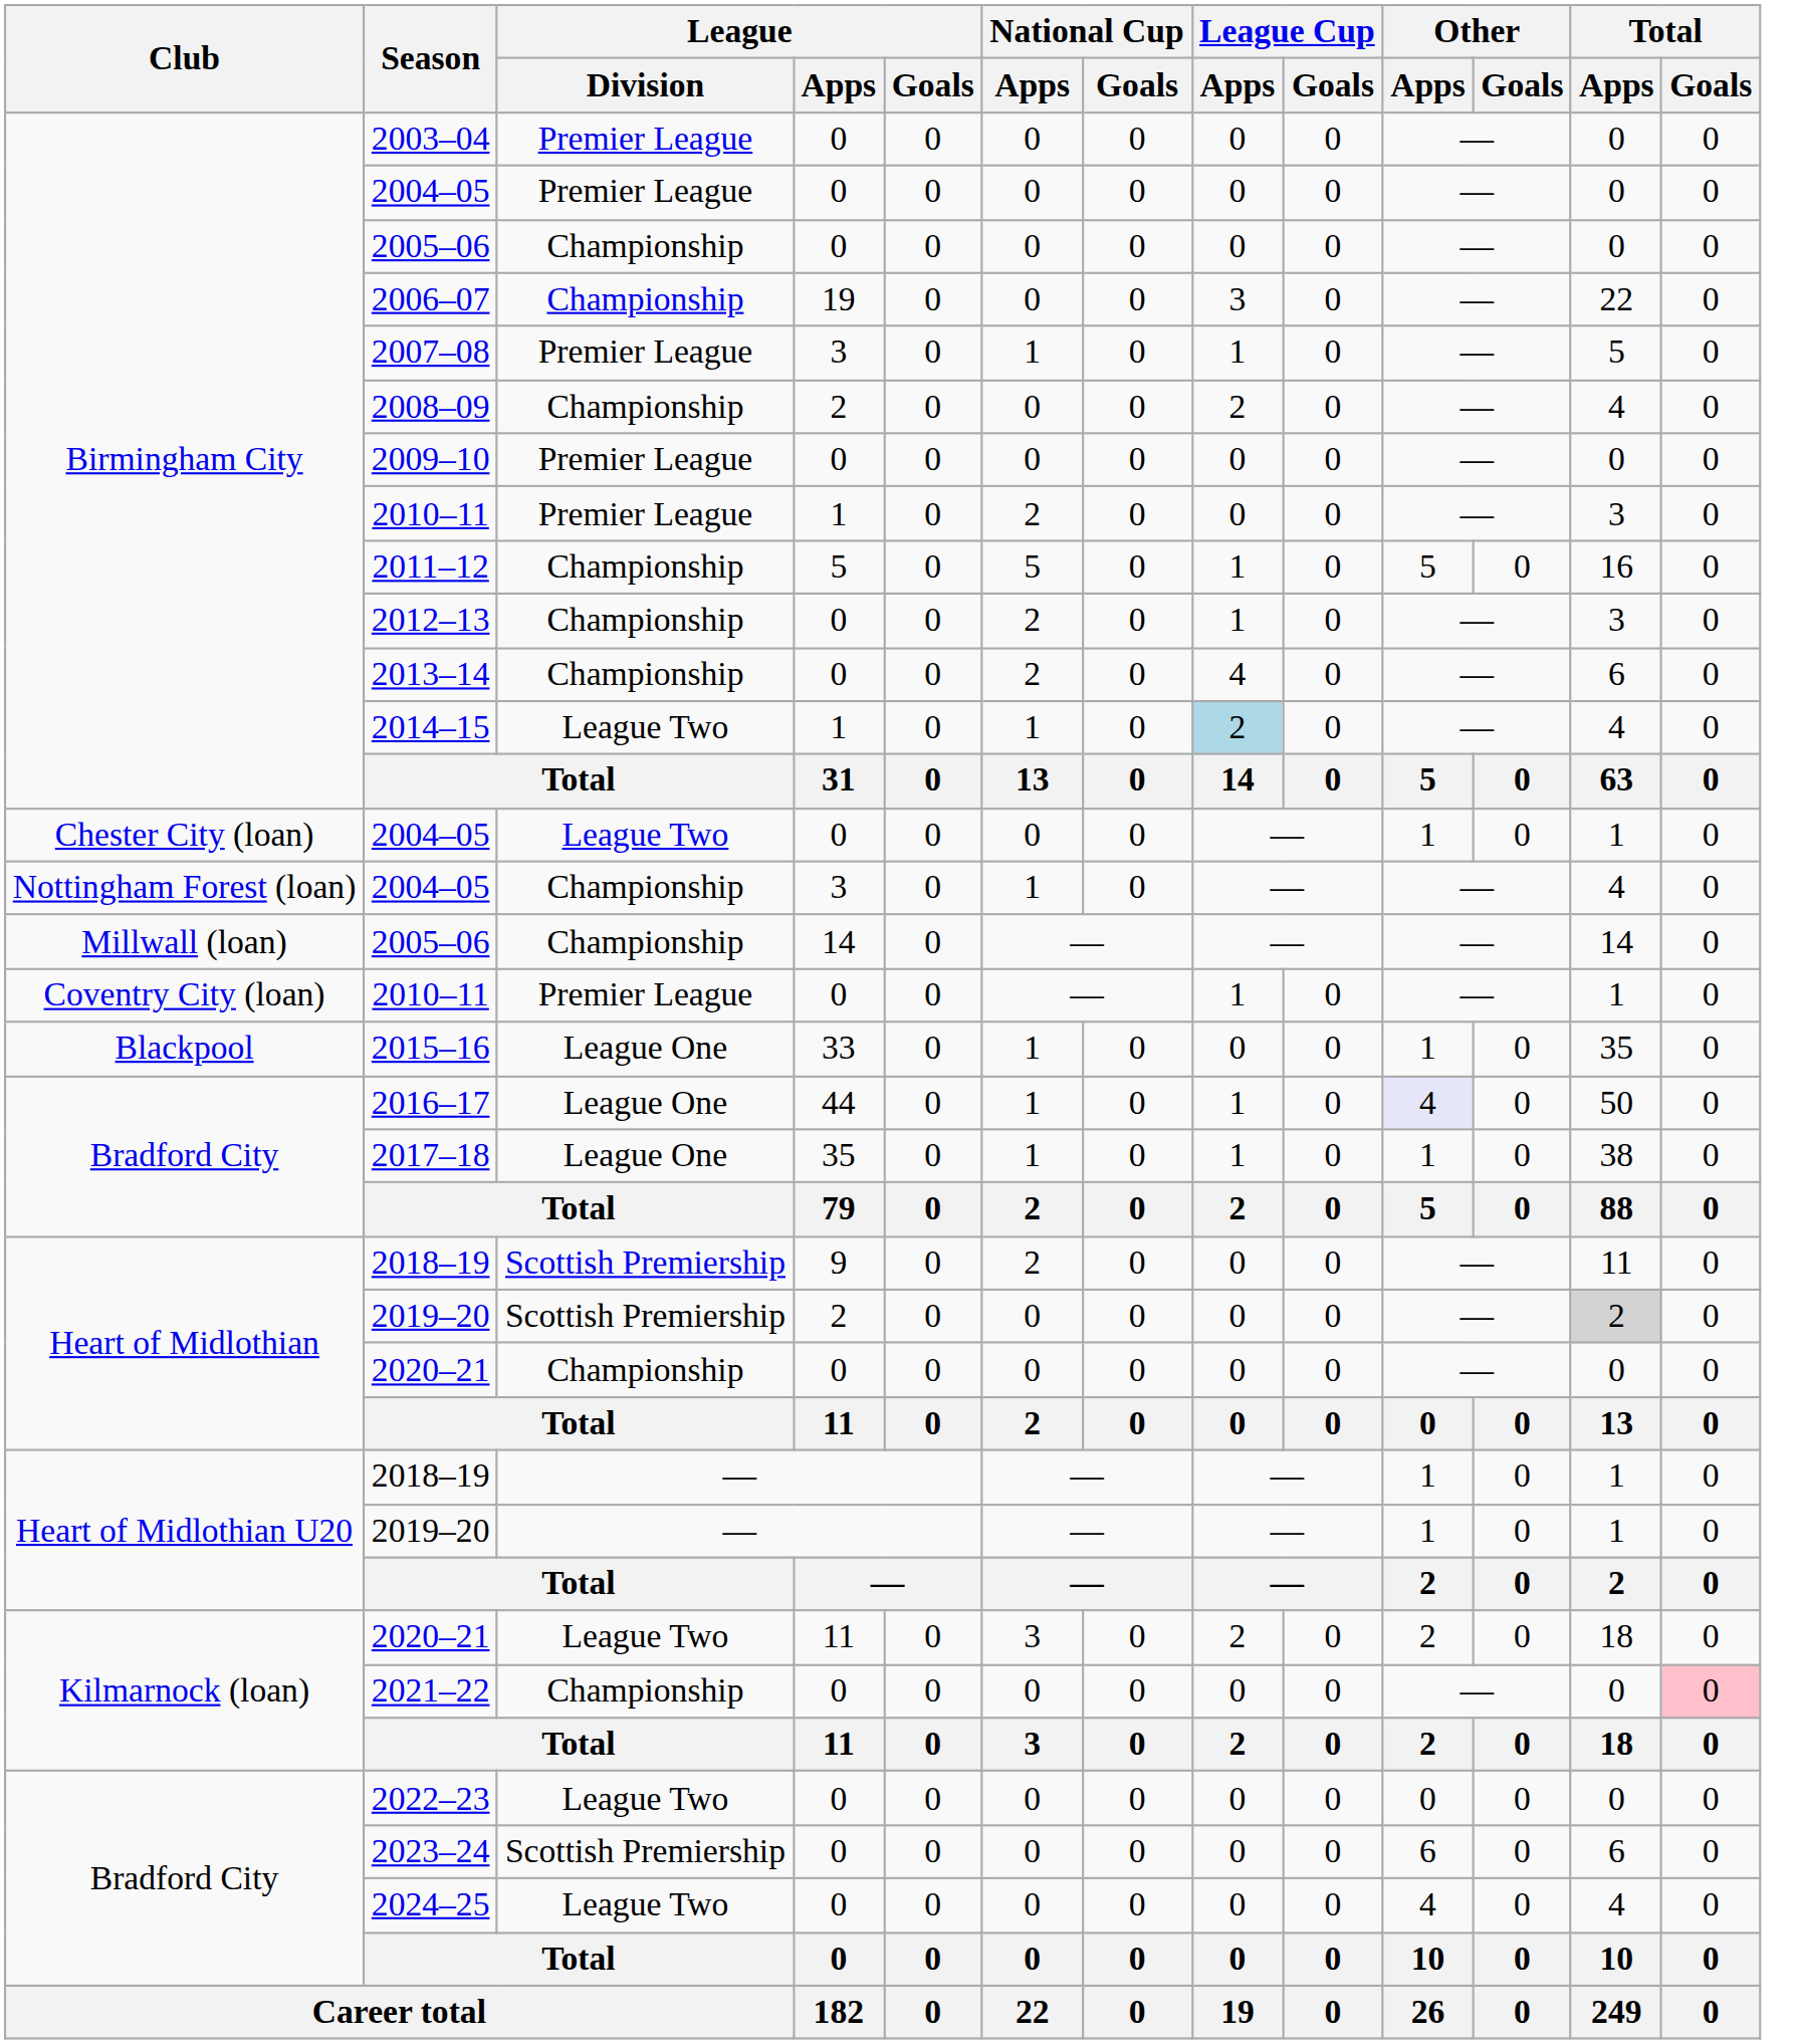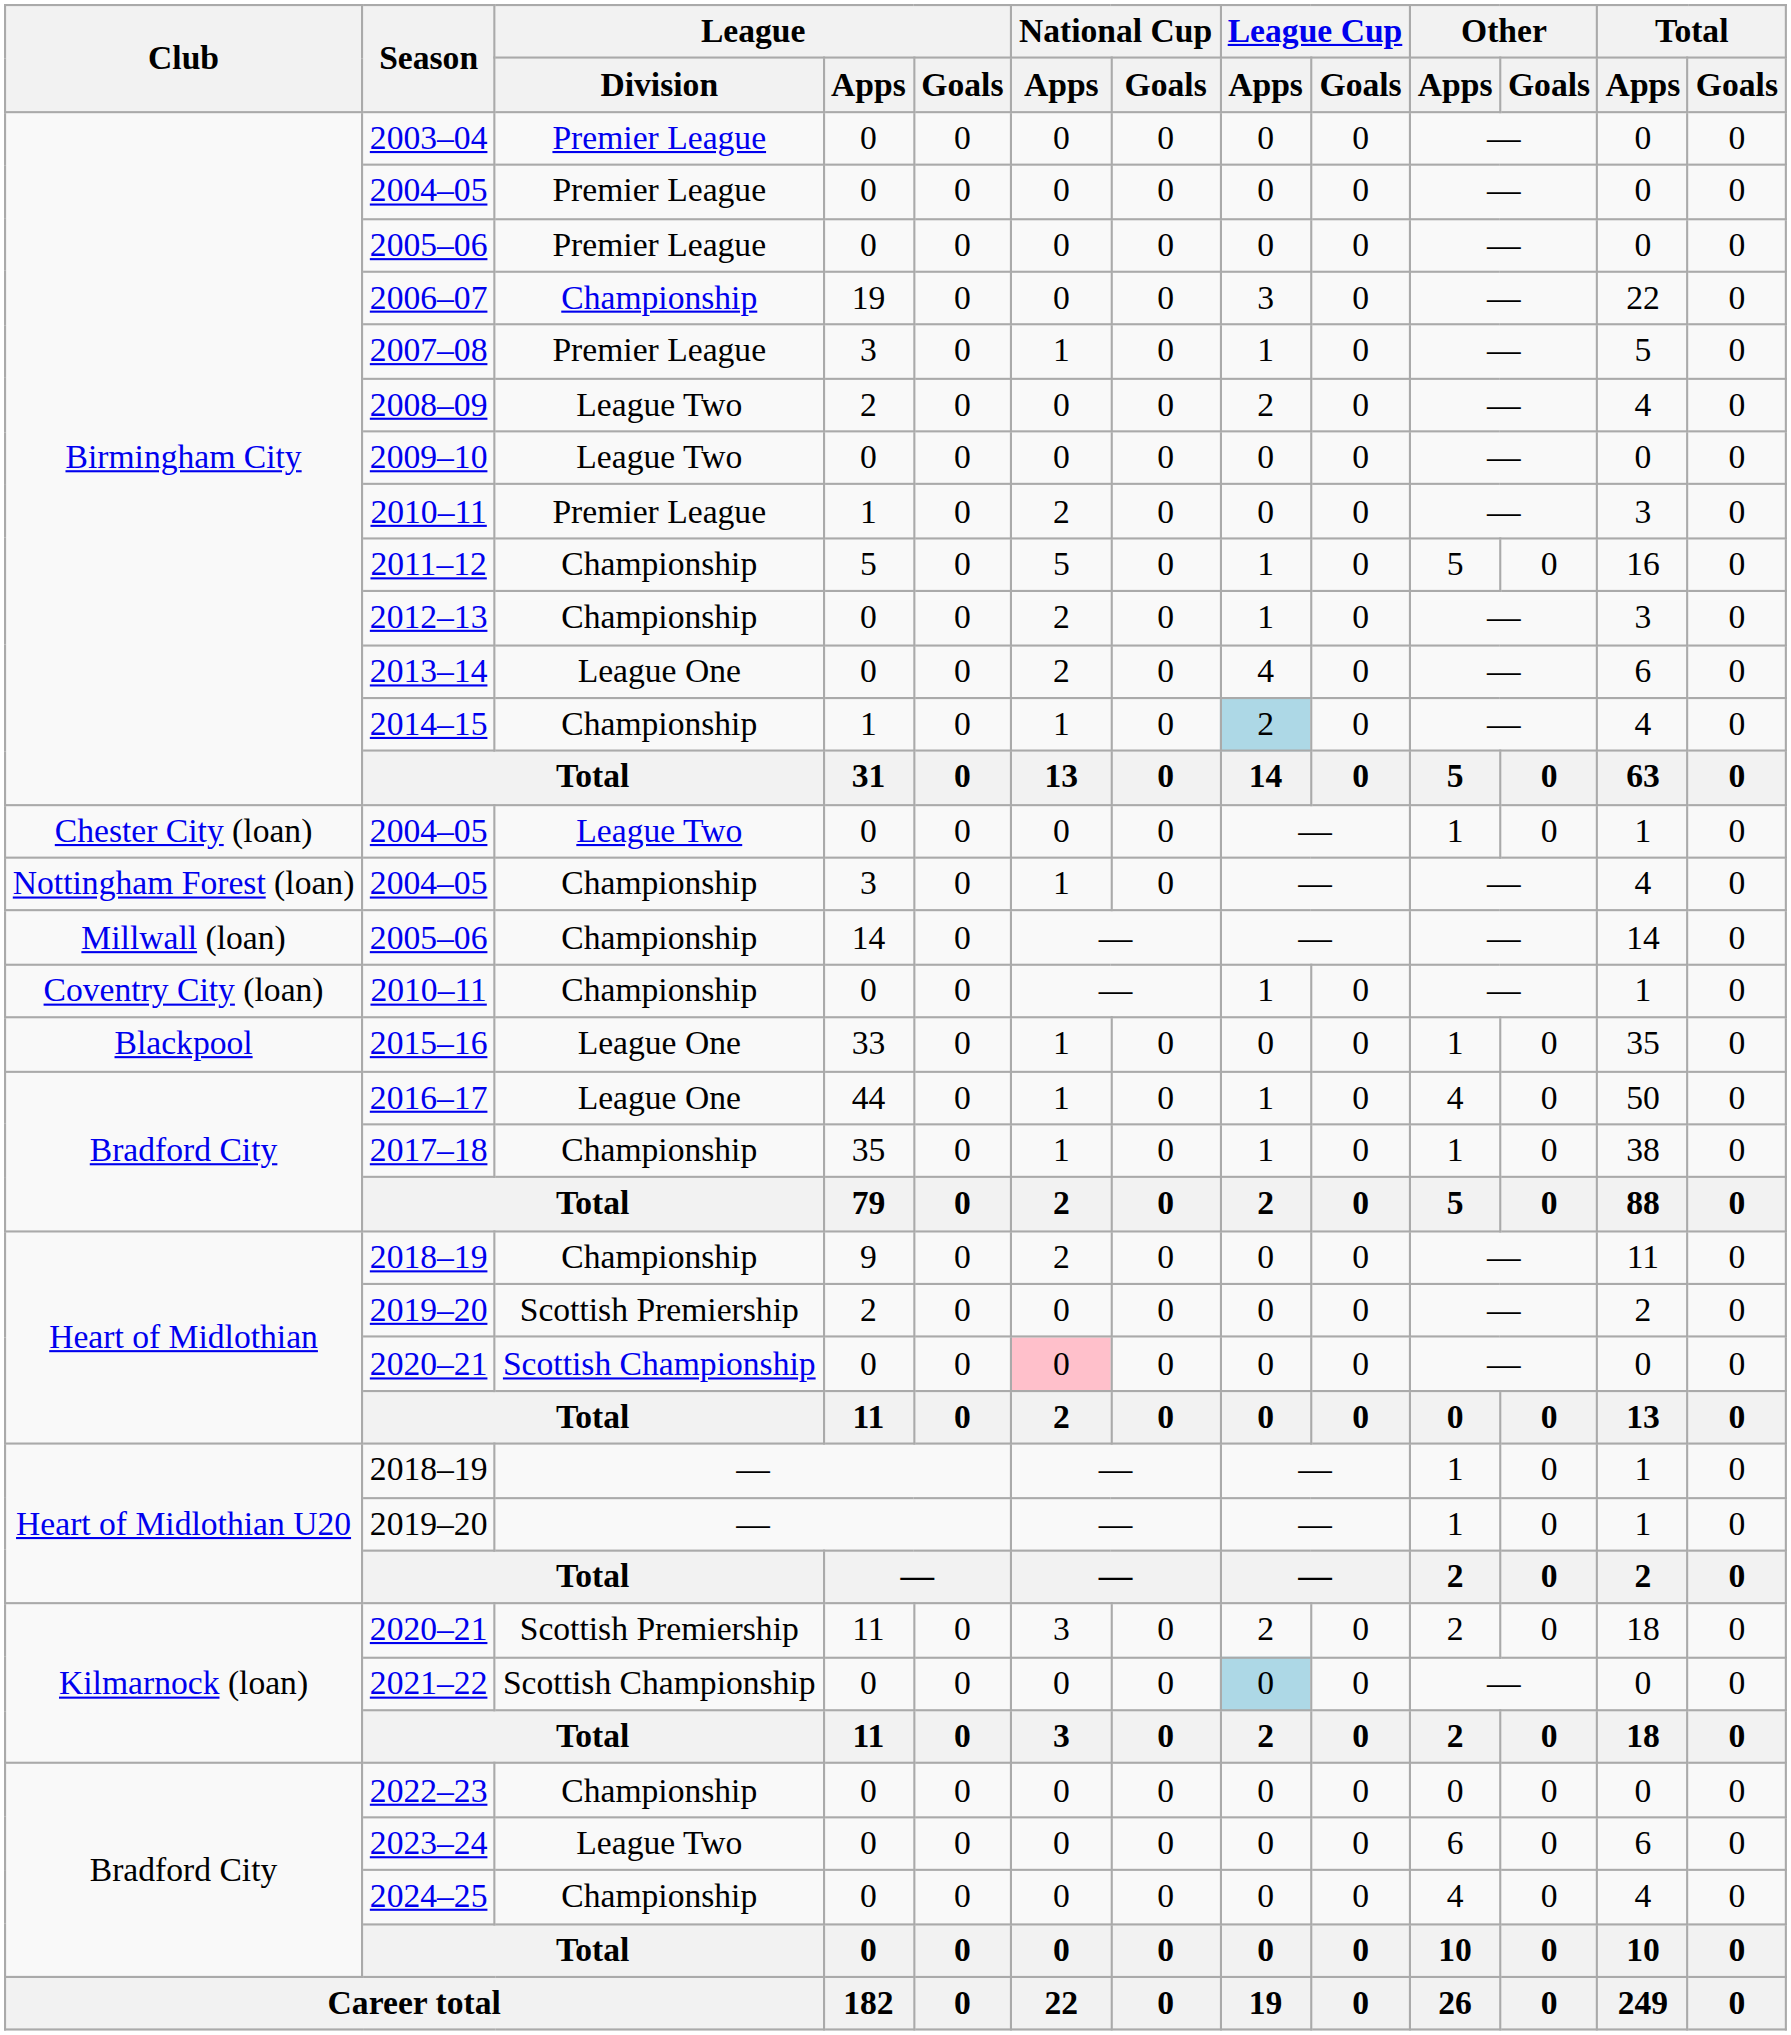Birmingham City / 2005–06 | League / Division: Championship -> Premier League
2008–09 | League / Division: Championship -> League Two
2009–10 | League / Division: Premier League -> League Two
2013–14 | League / Division: Championship -> League One
2014–15 | League / Division: League Two -> Championship
Coventry City (loan) / 2010–11 | League / Division: Premier League -> Championship
2016–17 | Other / Apps: lavender background -> no background
2017–18 | League / Division: League One -> Championship
Heart of Midlothian / 2018–19 | League / Division: Scottish Premiership -> Championship
Heart of Midlothian / 2019–20 | Total / Apps: lightgrey background -> no background
Heart of Midlothian / 2020–21 | League / Division: Championship -> Scottish Championship
Heart of Midlothian / 2020–21 | National Cup / Apps: no background -> pink background
Kilmarnock (loan) / 2020–21 | League / Division: League Two -> Scottish Premiership
2021–22 | League / Division: Championship -> Scottish Championship
2021–22 | League Cup / Apps: no background -> lightblue background
2021–22 | Total / Goals: pink background -> no background
2022–23 | League / Division: League Two -> Championship
2023–24 | League / Division: Scottish Premiership -> League Two
2024–25 | League / Division: League Two -> Championship
